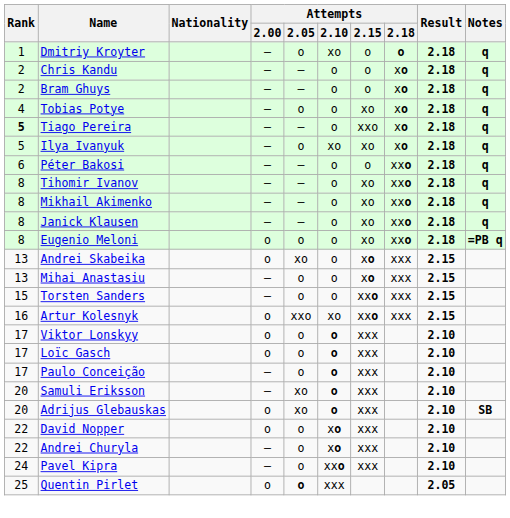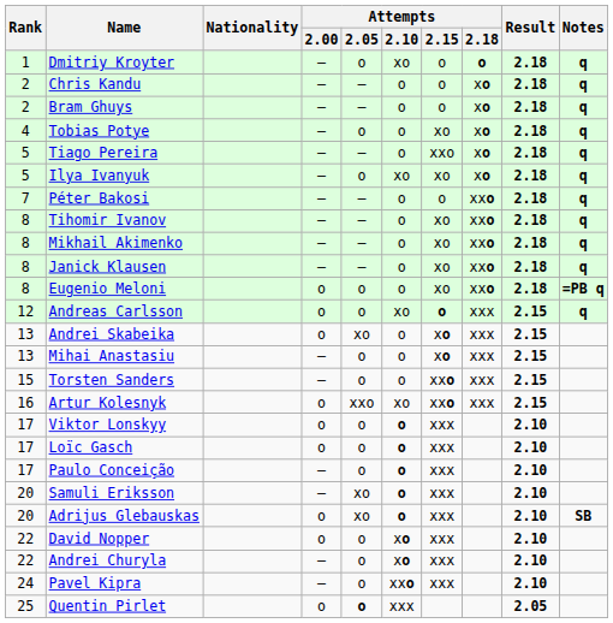Tiago Pereira | Rank: bold -> normal
Péter Bakosi | Rank: 6 -> 7
+ row: 12 | Andreas Carlsson | o | o | xo | o | xxx | 2.15 | q
